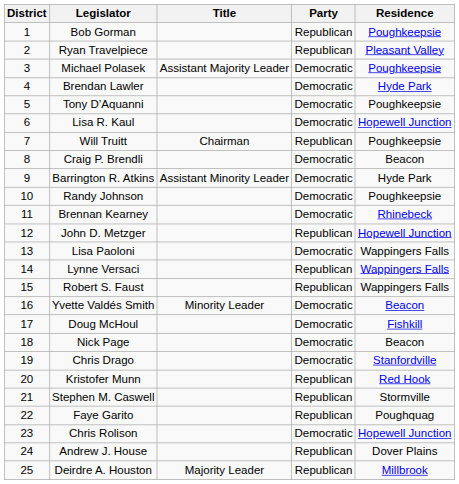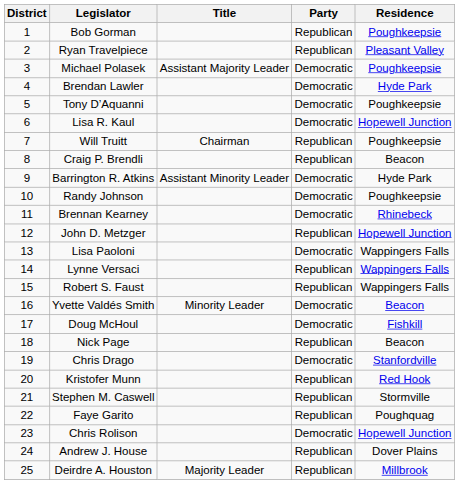Craig P. Brendli | Party: Democratic -> Republican
Nick Page | Party: Democratic -> Republican
